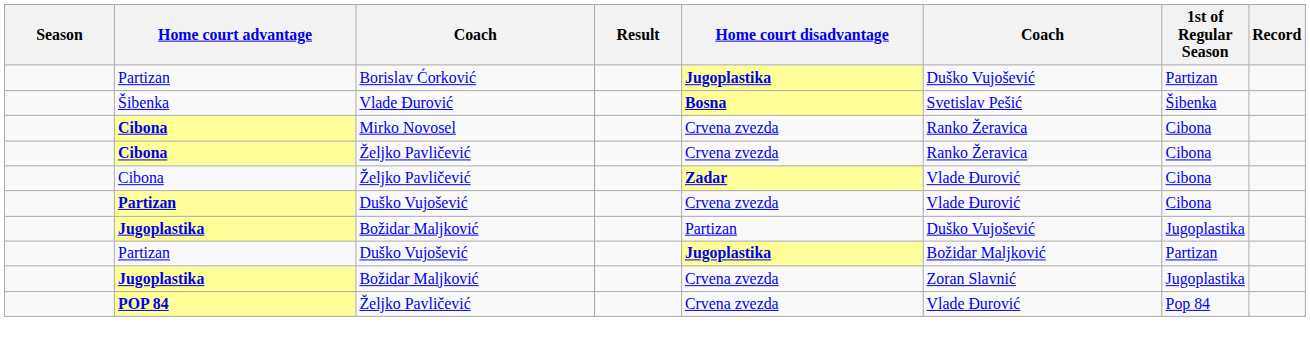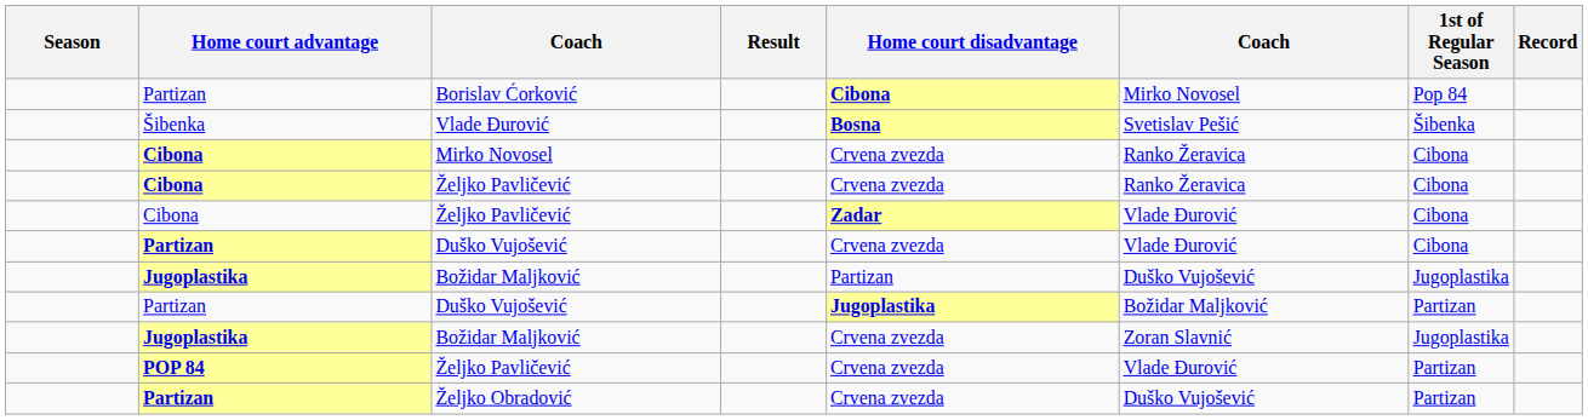Borislav Ćorković | Home court disadvantage: Jugoplastika -> Cibona
Borislav Ćorković | column 6: Duško Vujošević -> Mirko Novosel
Borislav Ćorković | 1st of Regular Season: Partizan -> Pop 84
POP 84 / Željko Pavličević | 1st of Regular Season: Pop 84 -> Partizan
+ row: Partizan | Željko Obradović | Crvena zvezda | Duško Vujošević | Partizan
